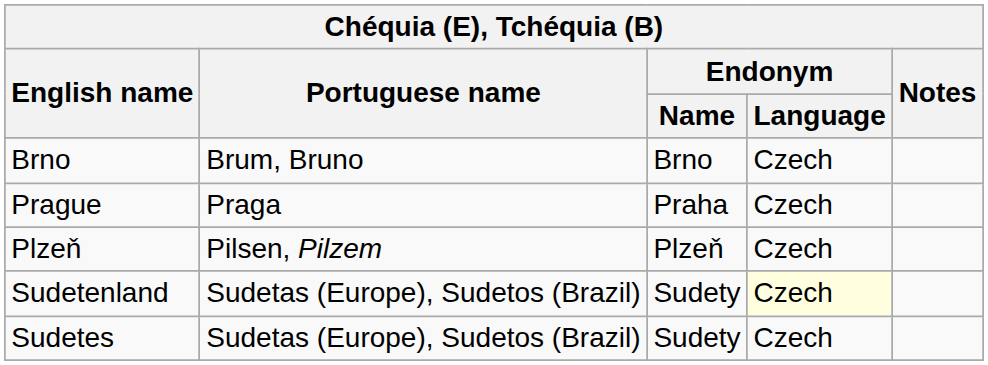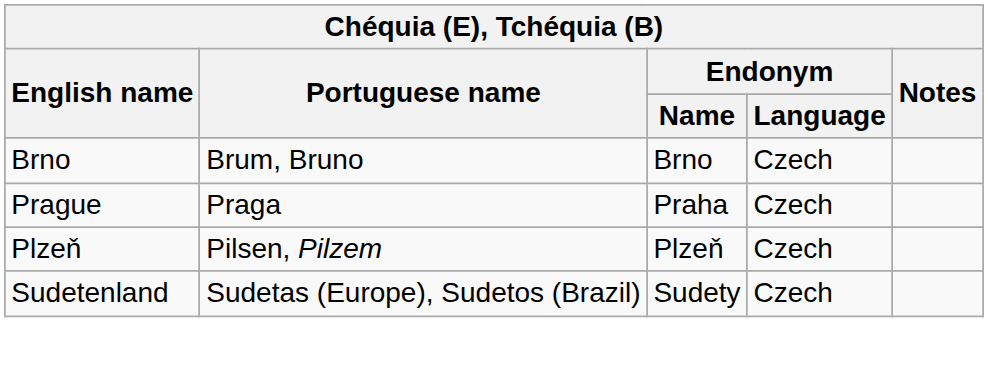Sudetenland | Endonym / Language: lightyellow background -> no background
- row: Sudetes | Sudetas (Europe), Sudetos (Brazil) | Sudety | Czech
